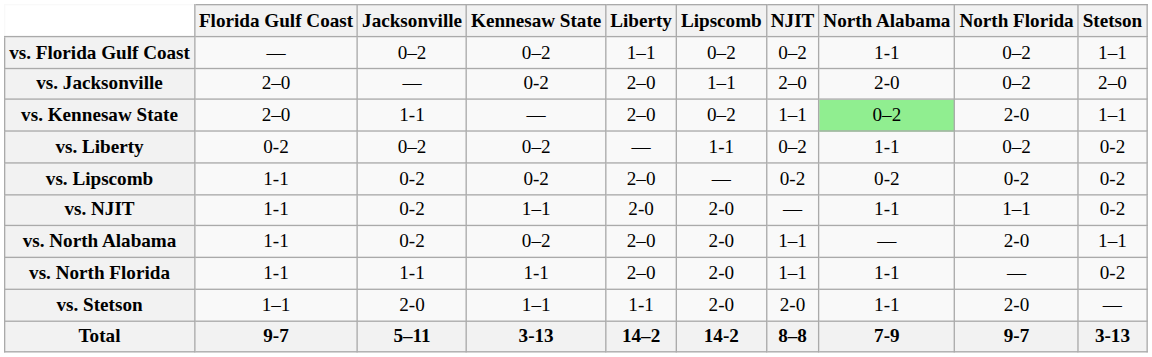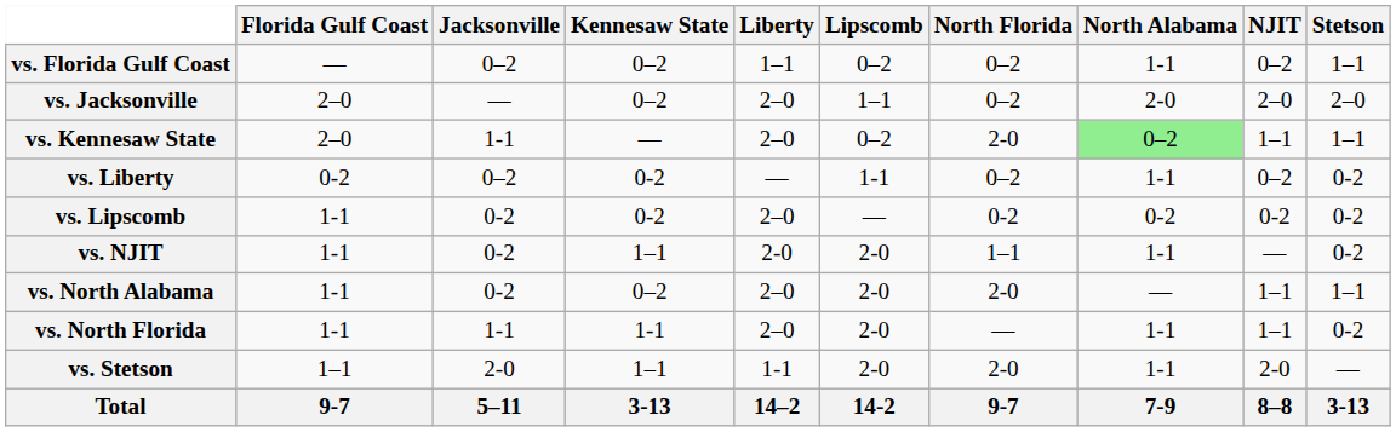columns swapped: NJIT <-> North Florida
vs. Jacksonville | Kennesaw State: 0-2 -> 0–2
vs. Liberty | Kennesaw State: 0–2 -> 0-2
